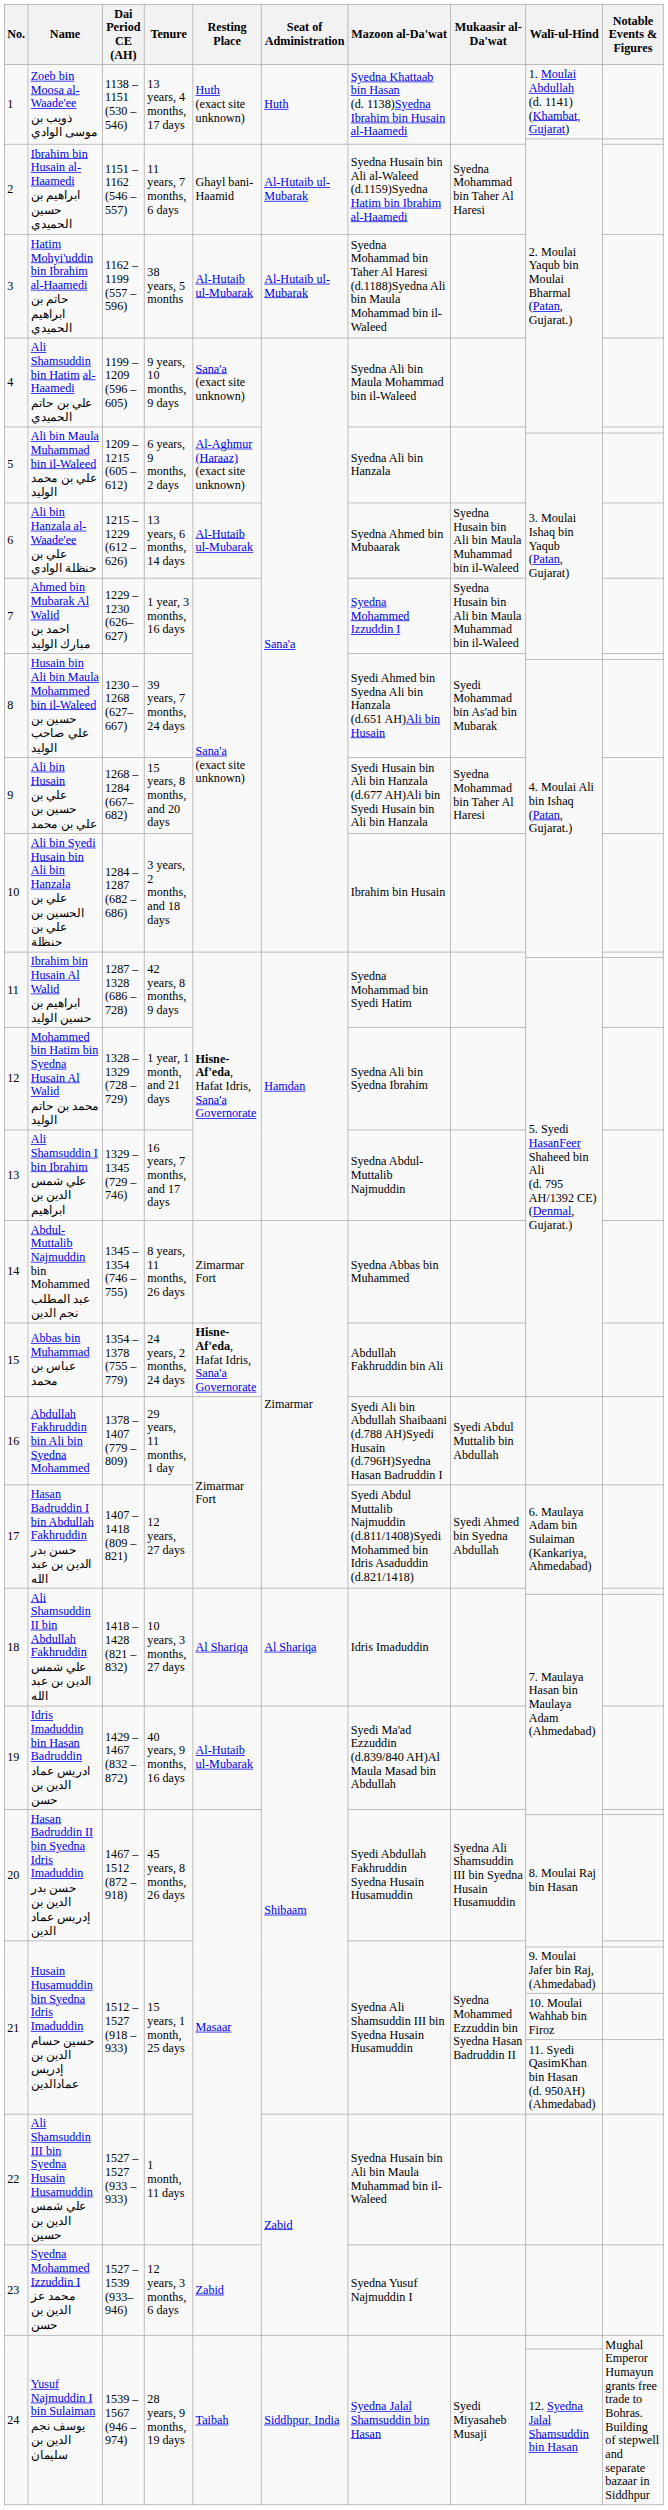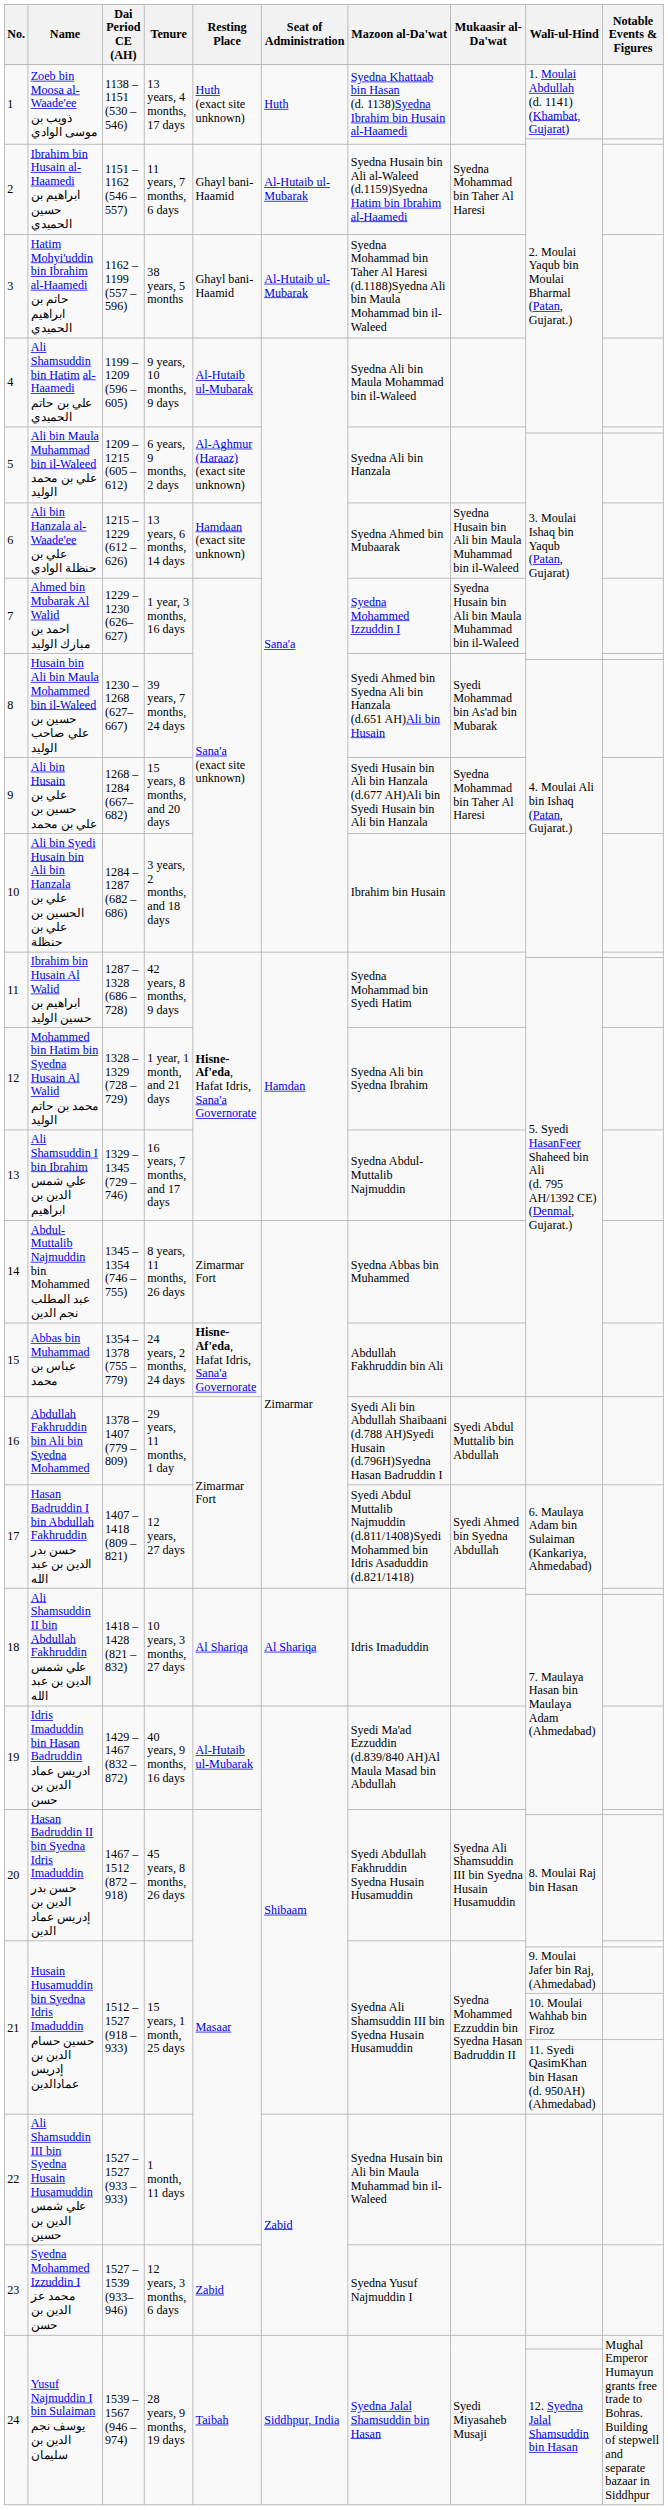3 | Resting Place: Al-Hutaib ul-Mubarak -> Ghayl bani-Haamid
4 | Resting Place: Sana'a (exact site unknown) -> Al-Hutaib ul-Mubarak
6 | Resting Place: Al-Hutaib ul-Mubarak -> Hamdaan (exact site unknown)
